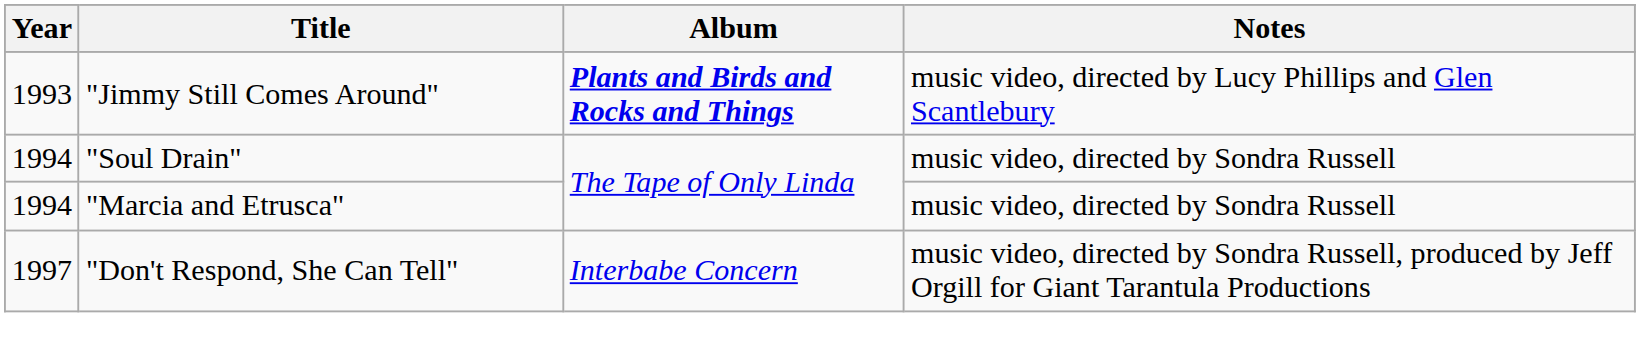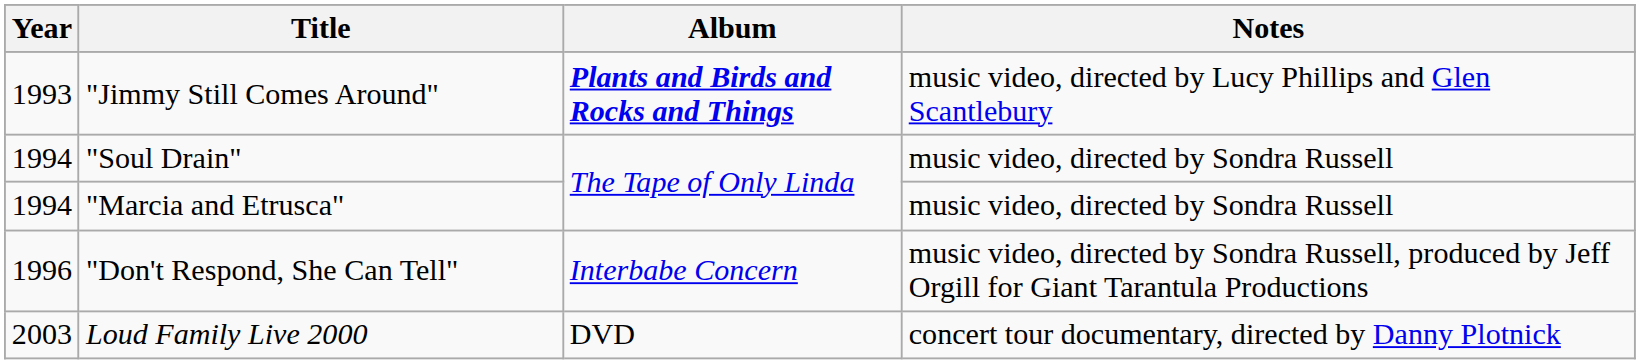"Don't Respond, She Can Tell" | Year: 1997 -> 1996
+ row: 2003 | Loud Family Live 2000 | DVD | concert tour documentary, directed by Danny Plotnick
